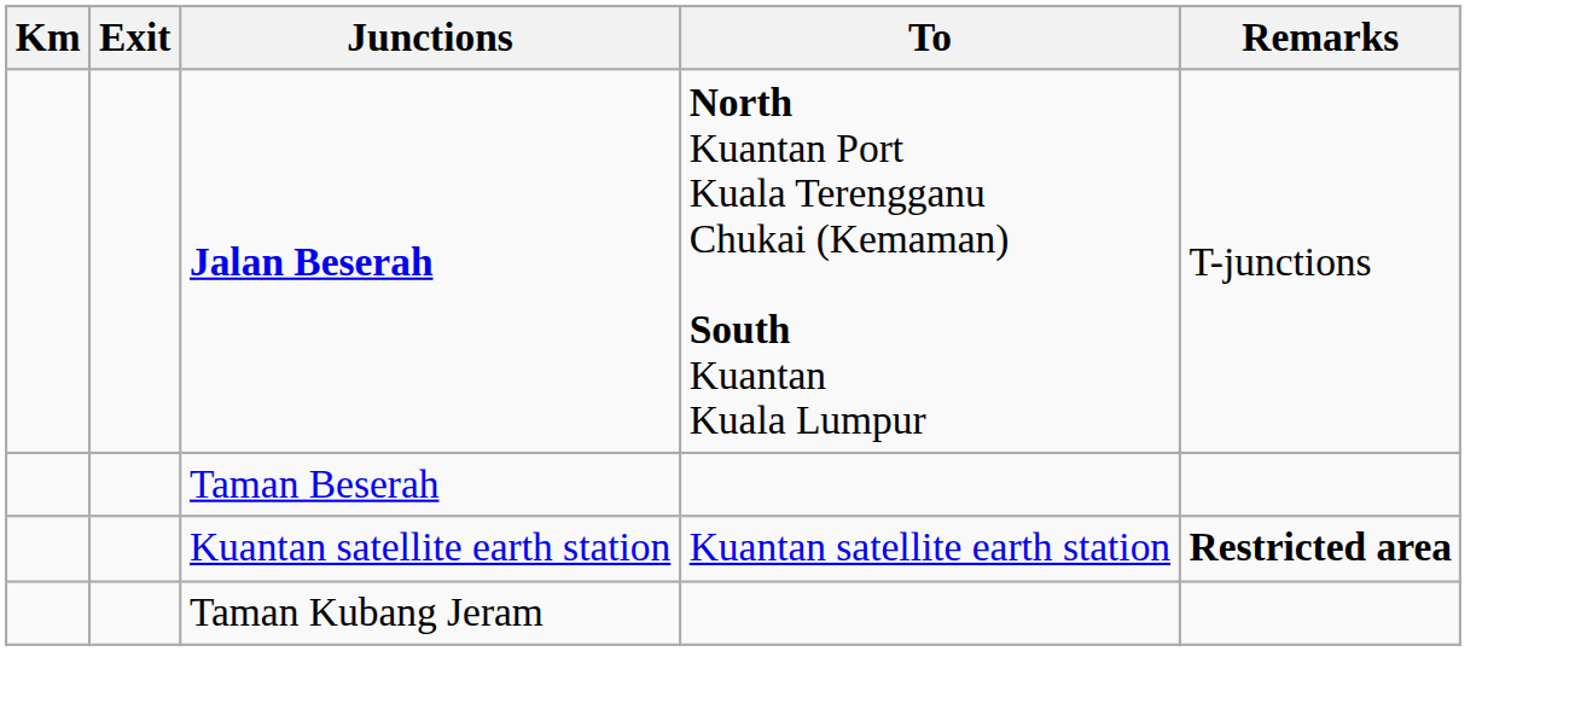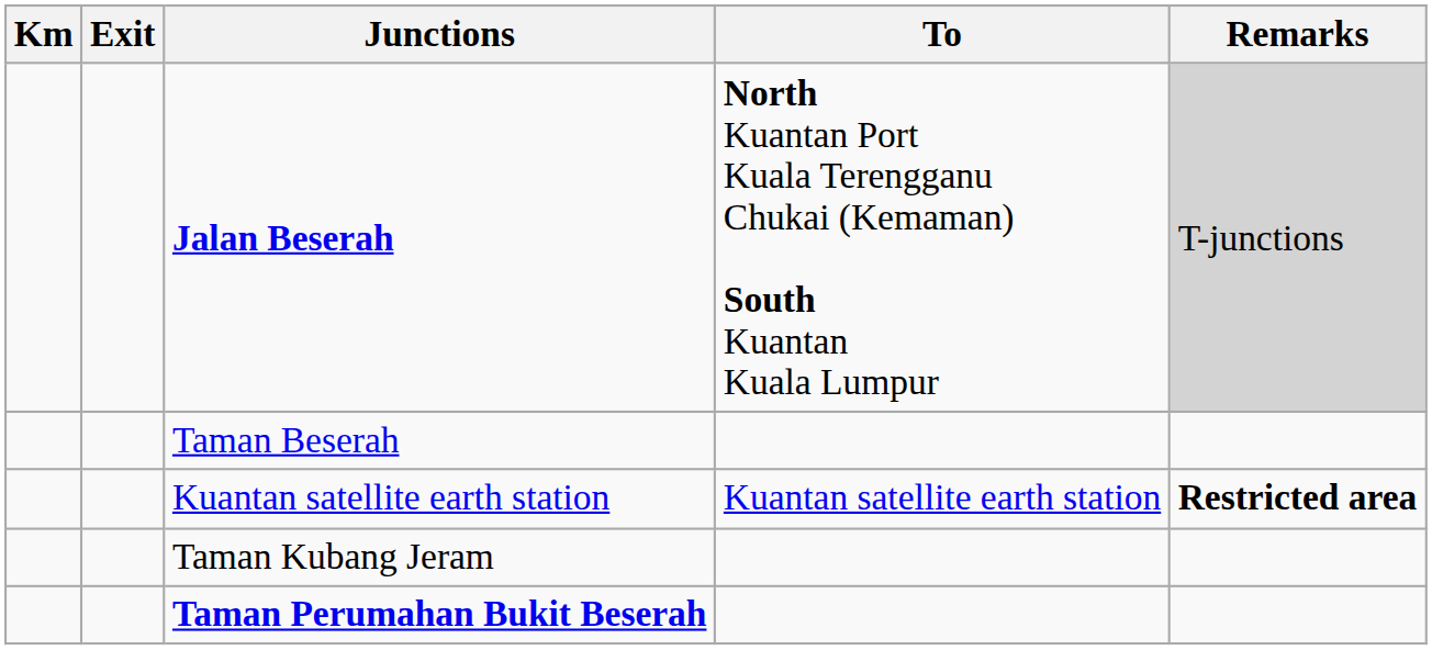Jalan Beserah | Remarks: no background -> lightgrey background
+ row: Taman Perumahan Bukit Beserah
